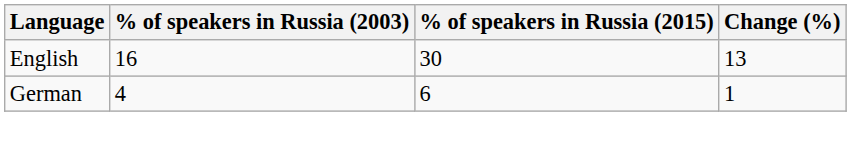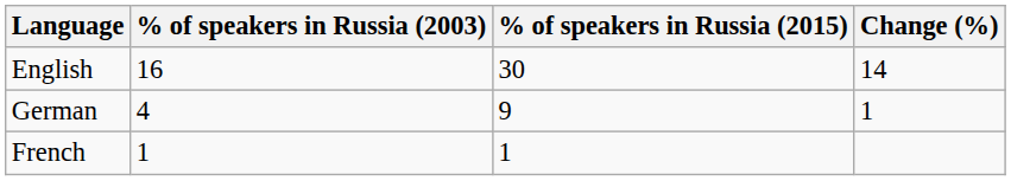English | Change (%): 13 -> 14
German | % of speakers in Russia (2015): 6 -> 9
+ row: French | 1 | 1
